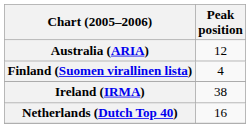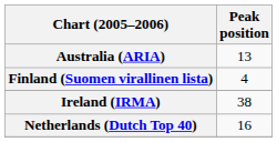Australia (ARIA) | Peak position: 12 -> 13
